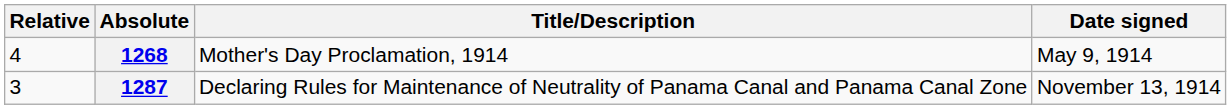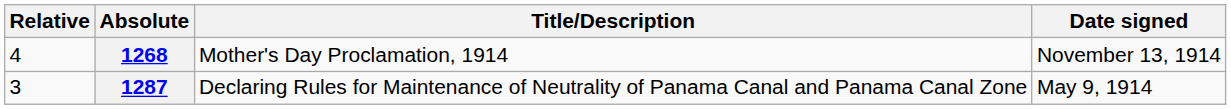1268 | Date signed: May 9, 1914 -> November 13, 1914
1287 | Date signed: November 13, 1914 -> May 9, 1914
